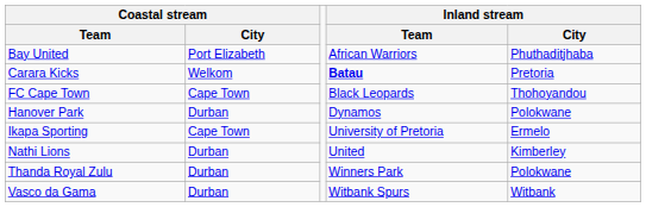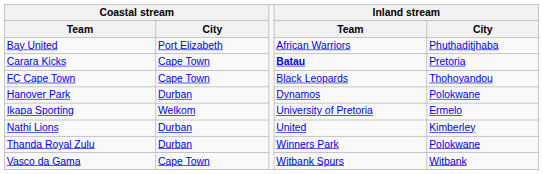Carara Kicks | Coastal stream / City: Welkom -> Cape Town
Ikapa Sporting | Coastal stream / City: Cape Town -> Welkom
Vasco da Gama | Coastal stream / City: Durban -> Cape Town
